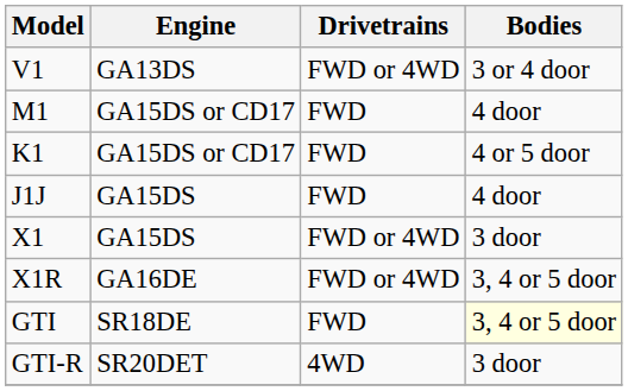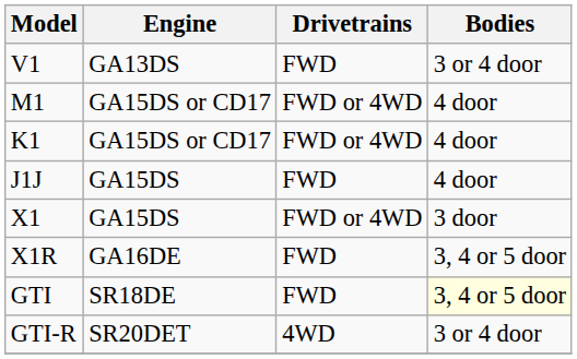V1 | Drivetrains: FWD or 4WD -> FWD
M1 | Drivetrains: FWD -> FWD or 4WD
K1 | Drivetrains: FWD -> FWD or 4WD
K1 | Bodies: 4 or 5 door -> 4 door
X1R | Drivetrains: FWD or 4WD -> FWD
GTI-R | Bodies: 3 door -> 3 or 4 door
